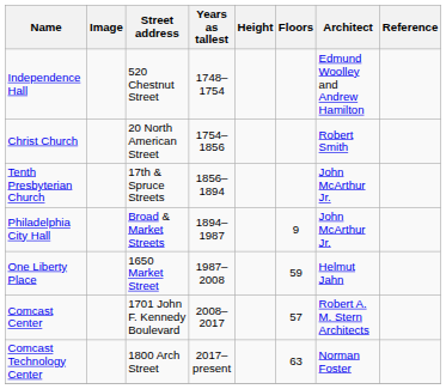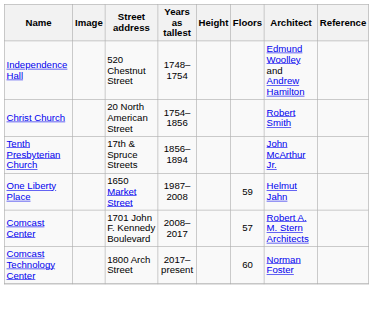- row: Philadelphia City Hall | Broad & Market Streets | 1894–1987 | 9 | John McArthur Jr.
Comcast Technology Center | Floors: 63 -> 60
